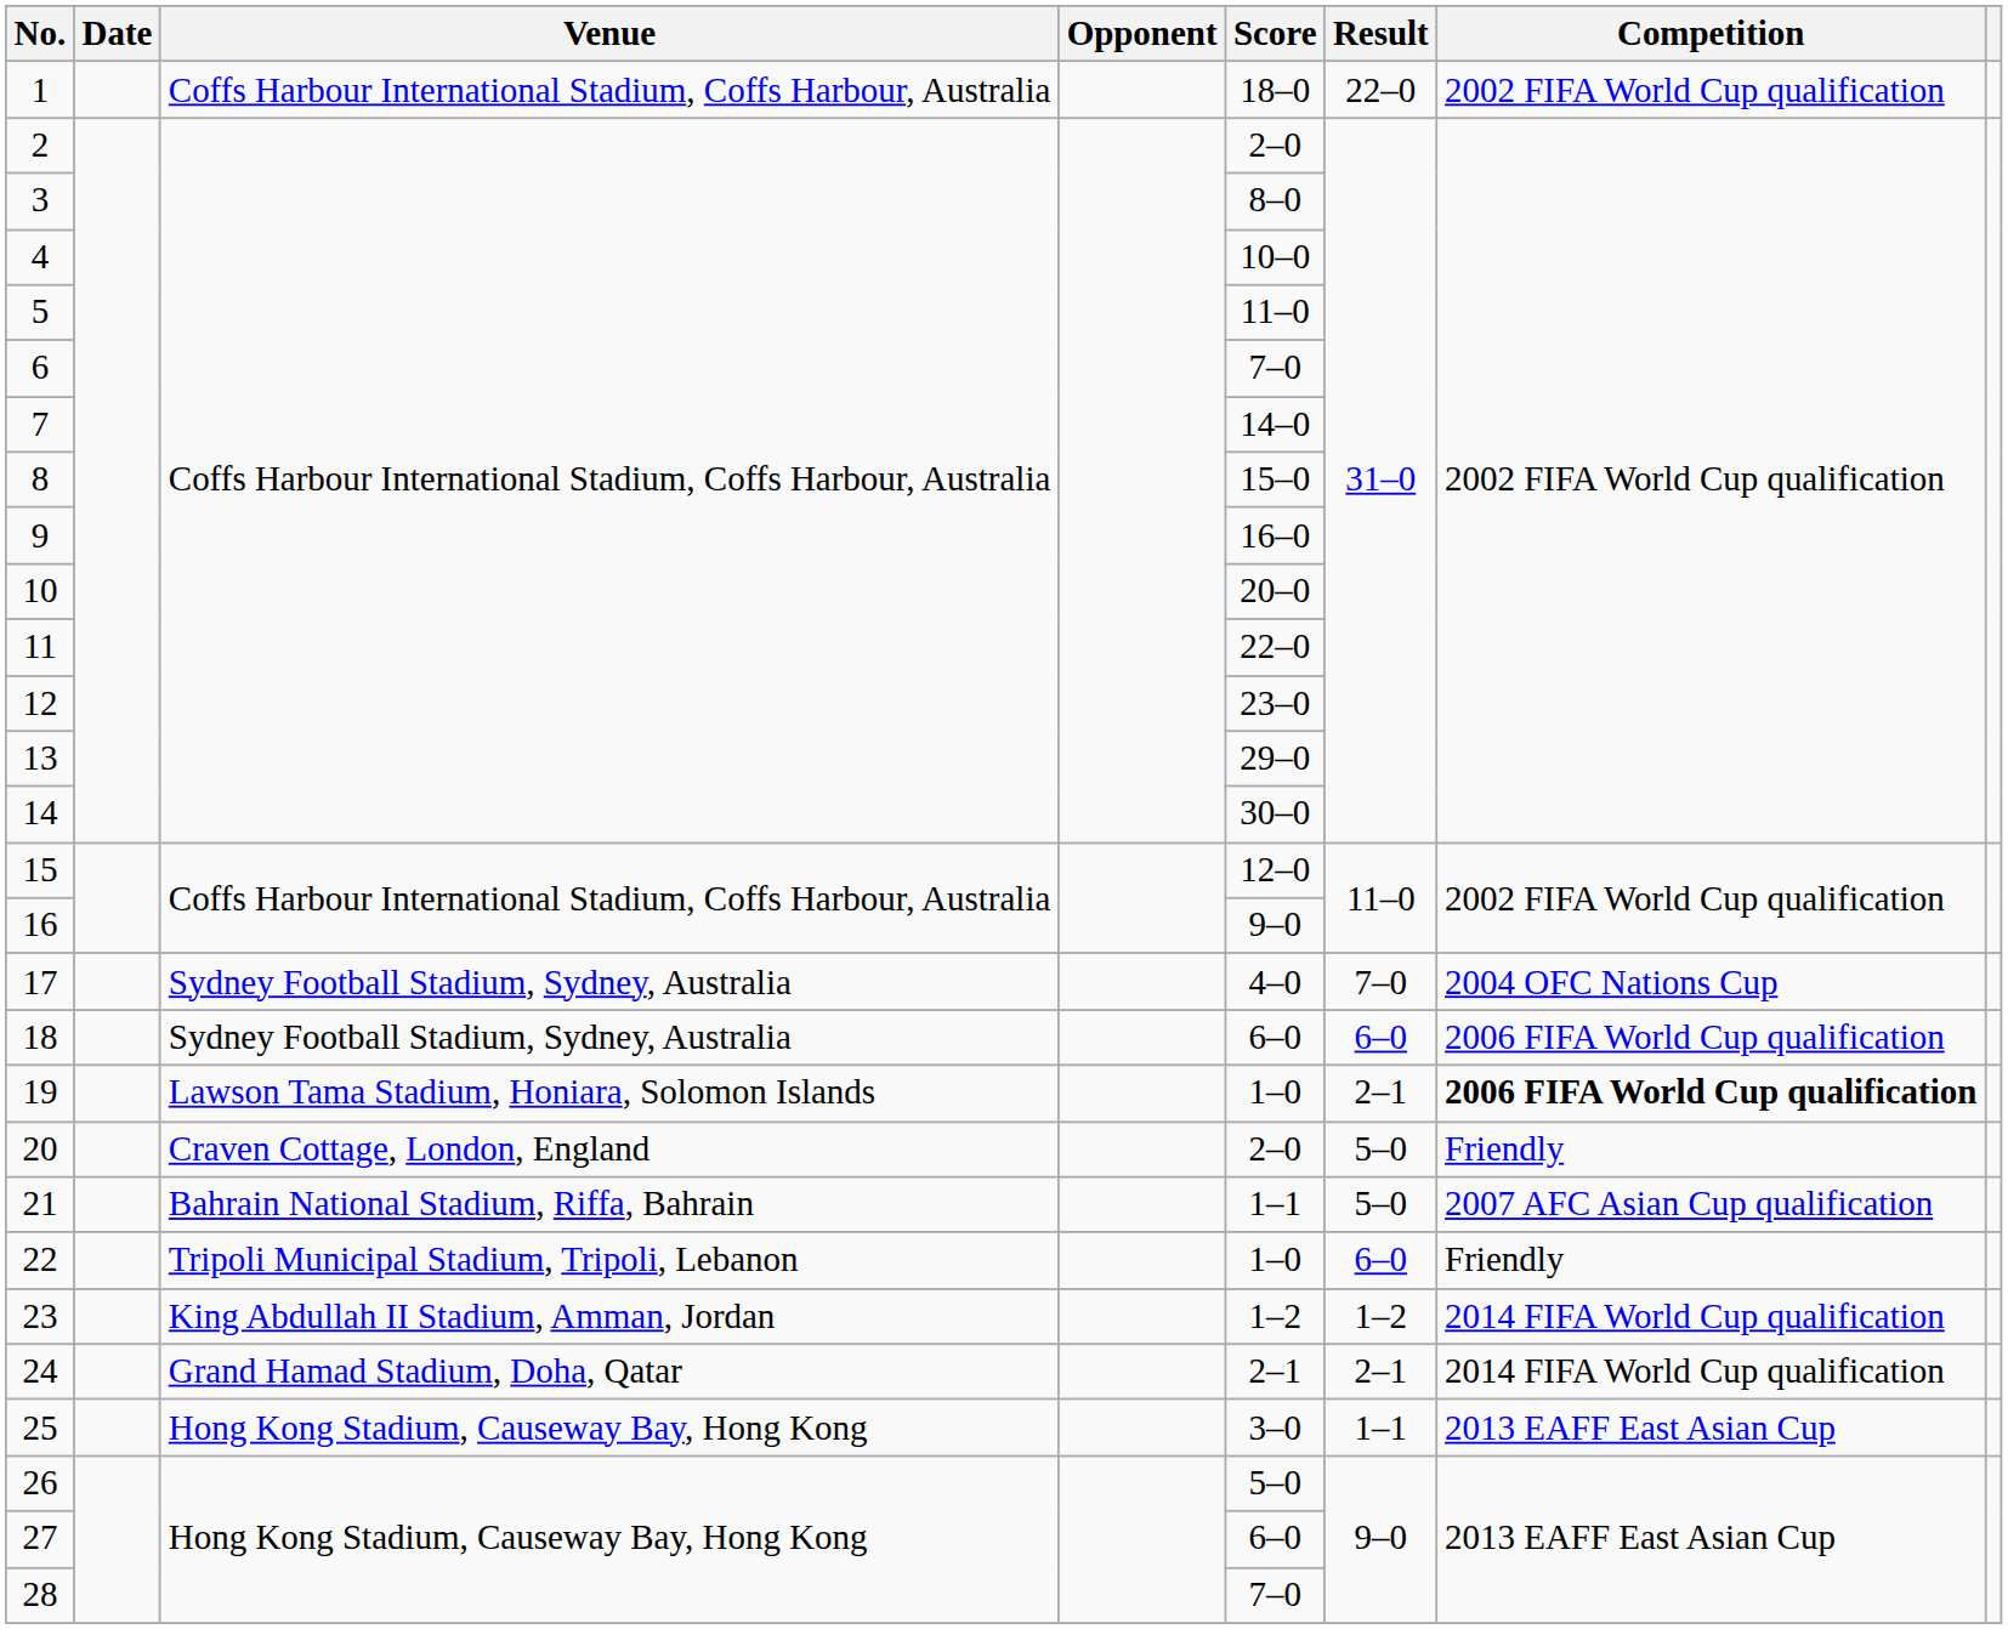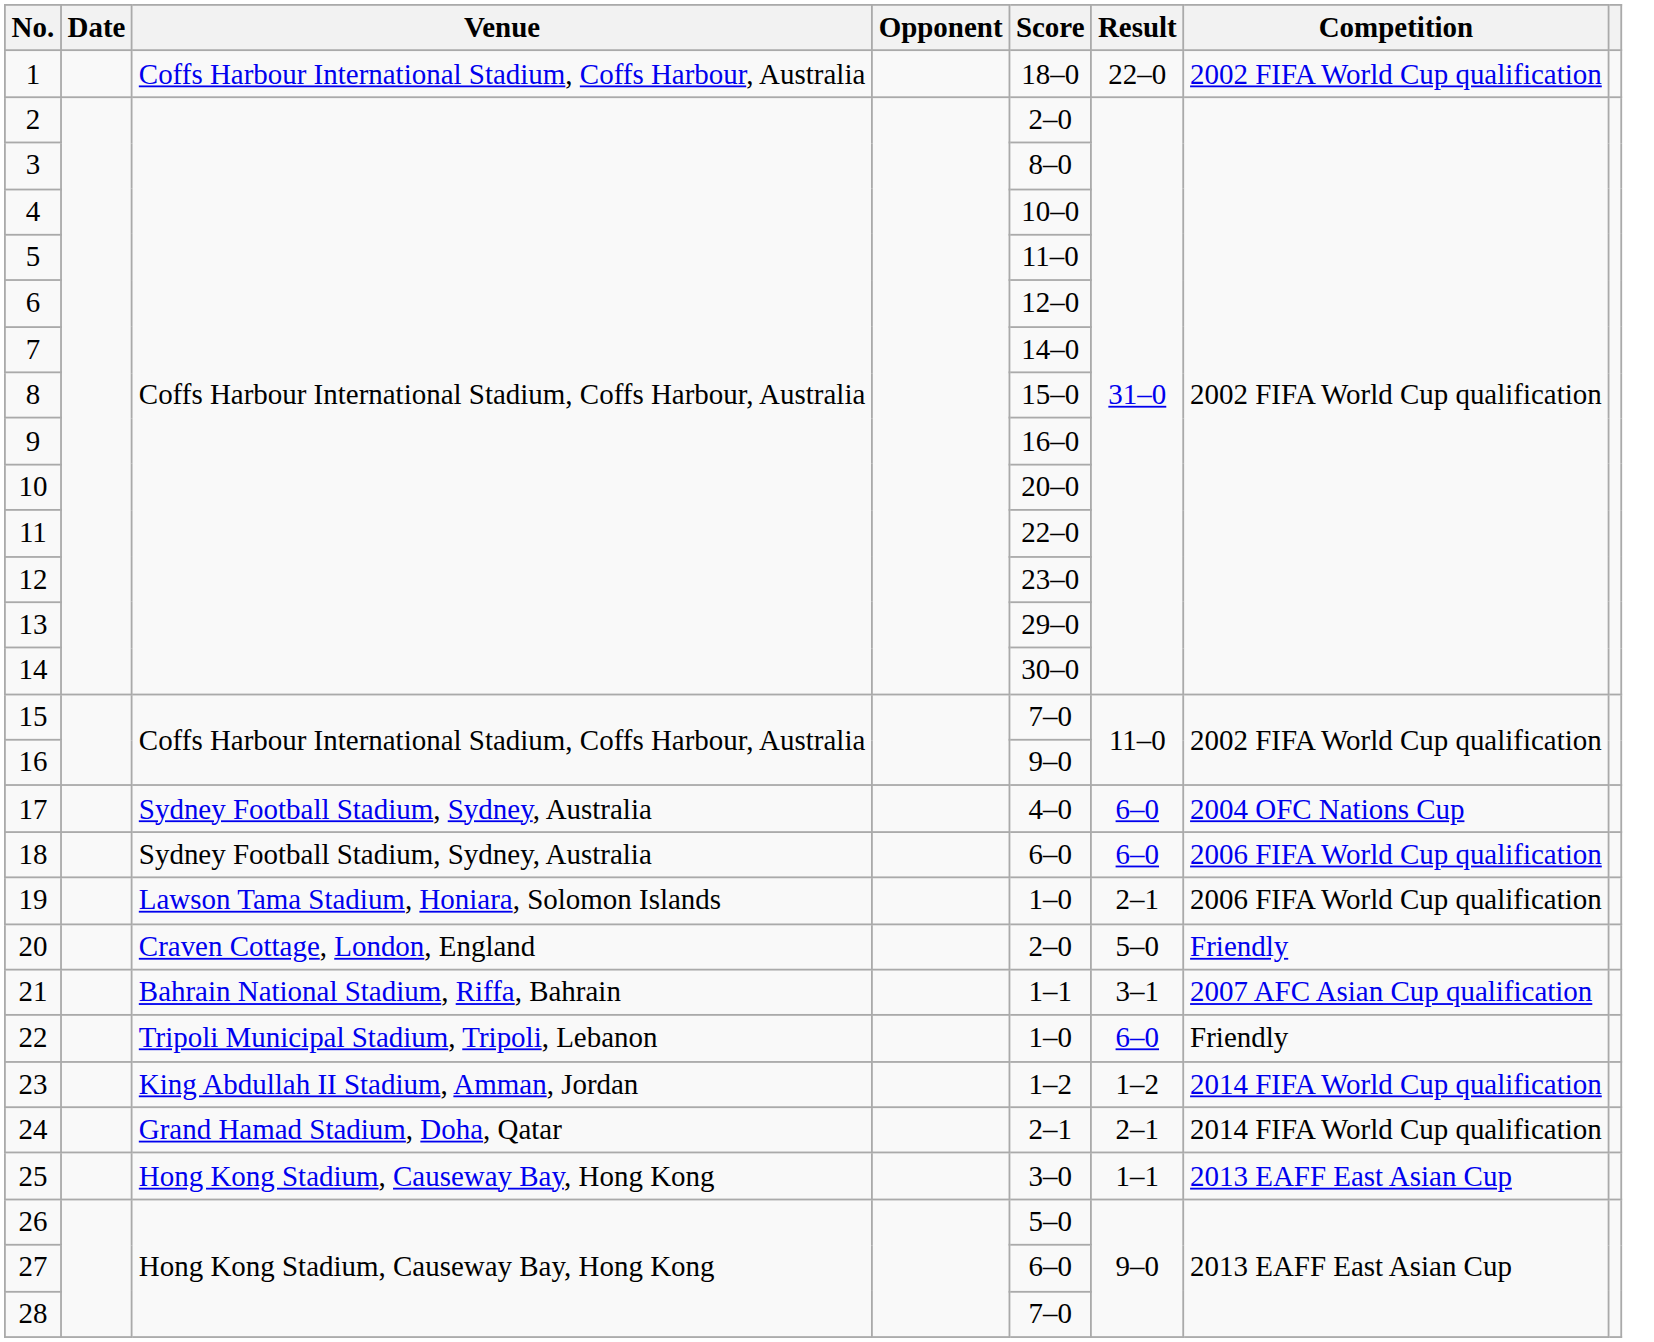6 | Score: 7–0 -> 12–0
15 | Score: 12–0 -> 7–0
17 | Result: 7–0 -> 6–0
19 | Competition: bold -> normal
21 | Result: 5–0 -> 3–1
